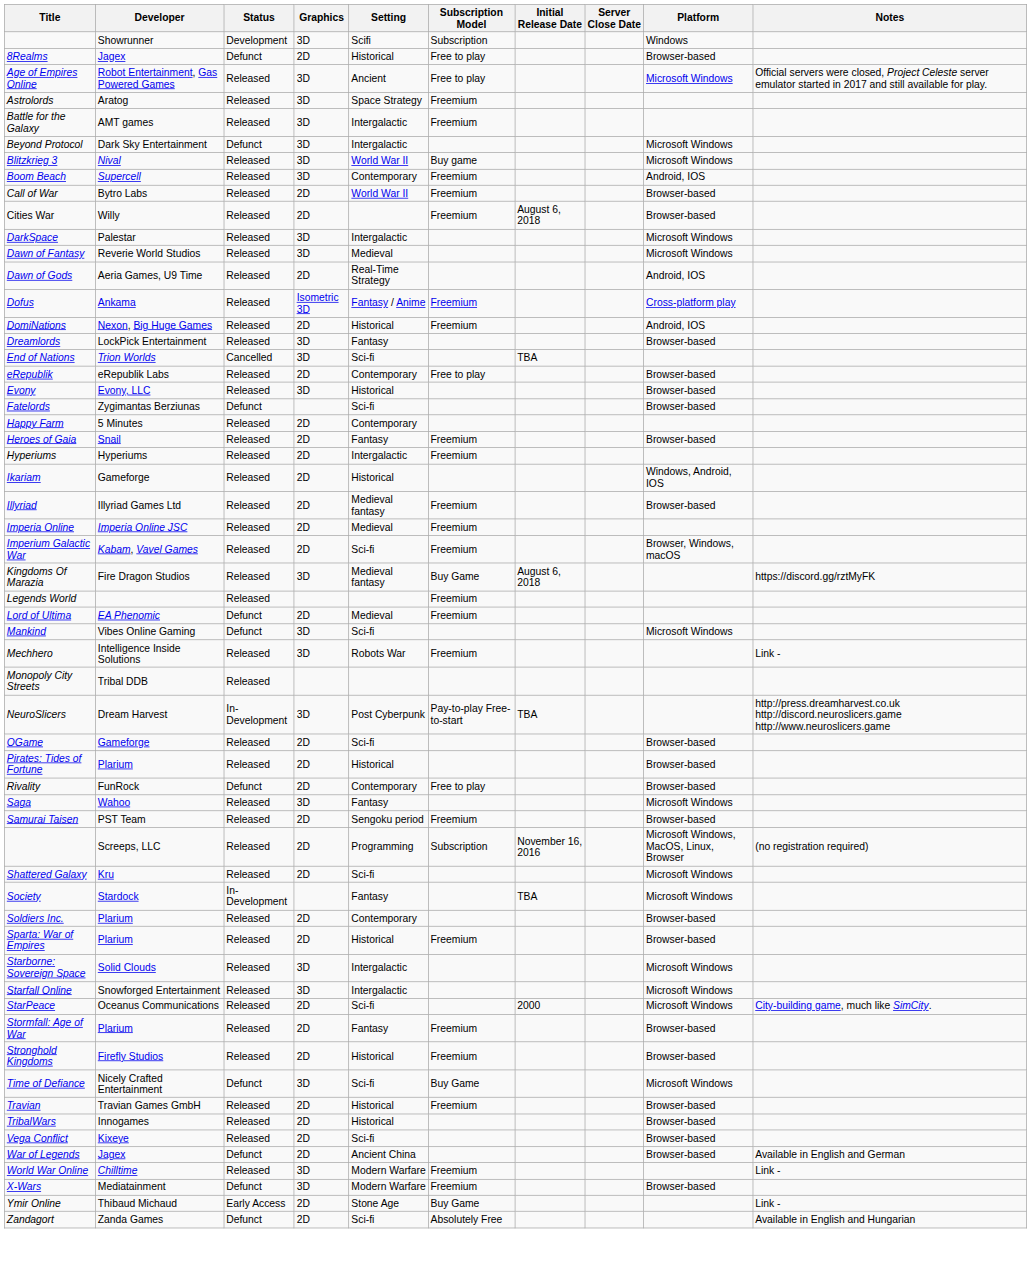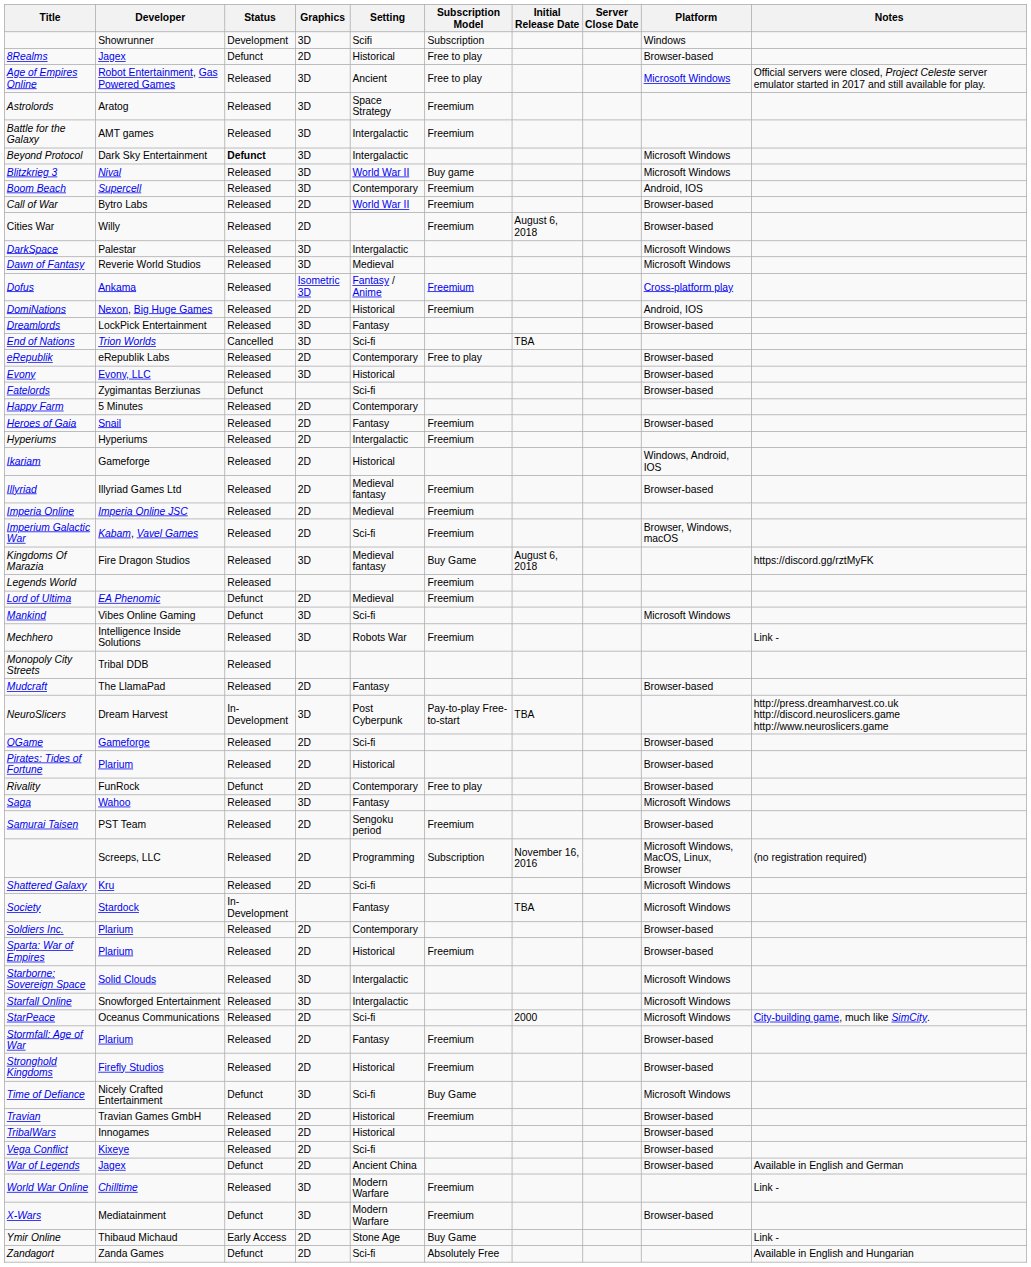Beyond Protocol | Status: normal -> bold
- row: Dawn of Gods | Aeria Games, U9 Time | Released | 2D | Real-Time Strategy | Android, IOS
+ row: Mudcraft | The LlamaPad | Released | 2D | Fantasy | Browser-based
